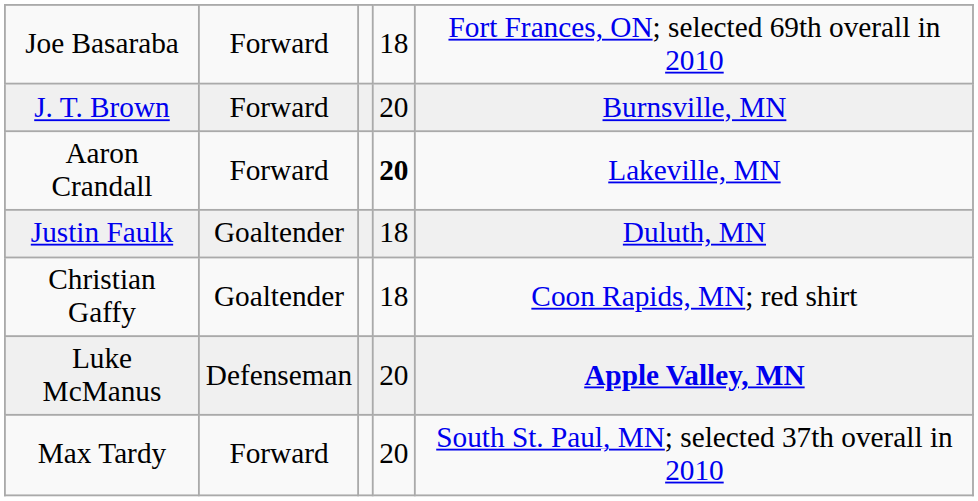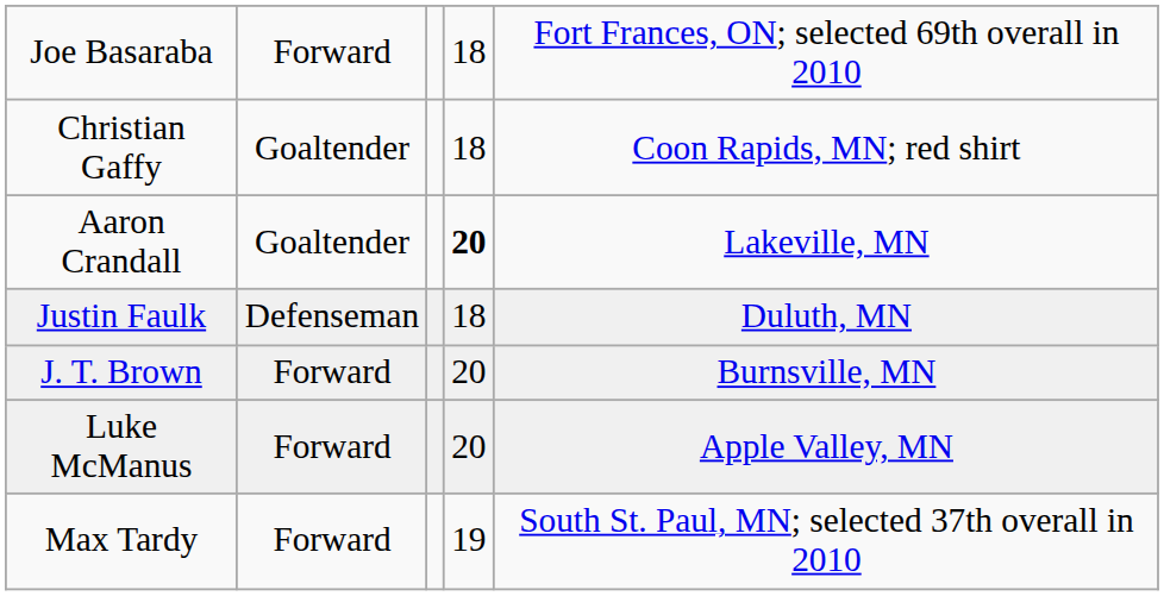rows swapped: J. T. Brown <-> Christian Gaffy
Aaron Crandall | column 2: Forward -> Goaltender
Justin Faulk | column 2: Goaltender -> Defenseman
Luke McManus | column 2: Defenseman -> Forward
Luke McManus | column 5: bold -> normal
Max Tardy | column 4: 20 -> 19
